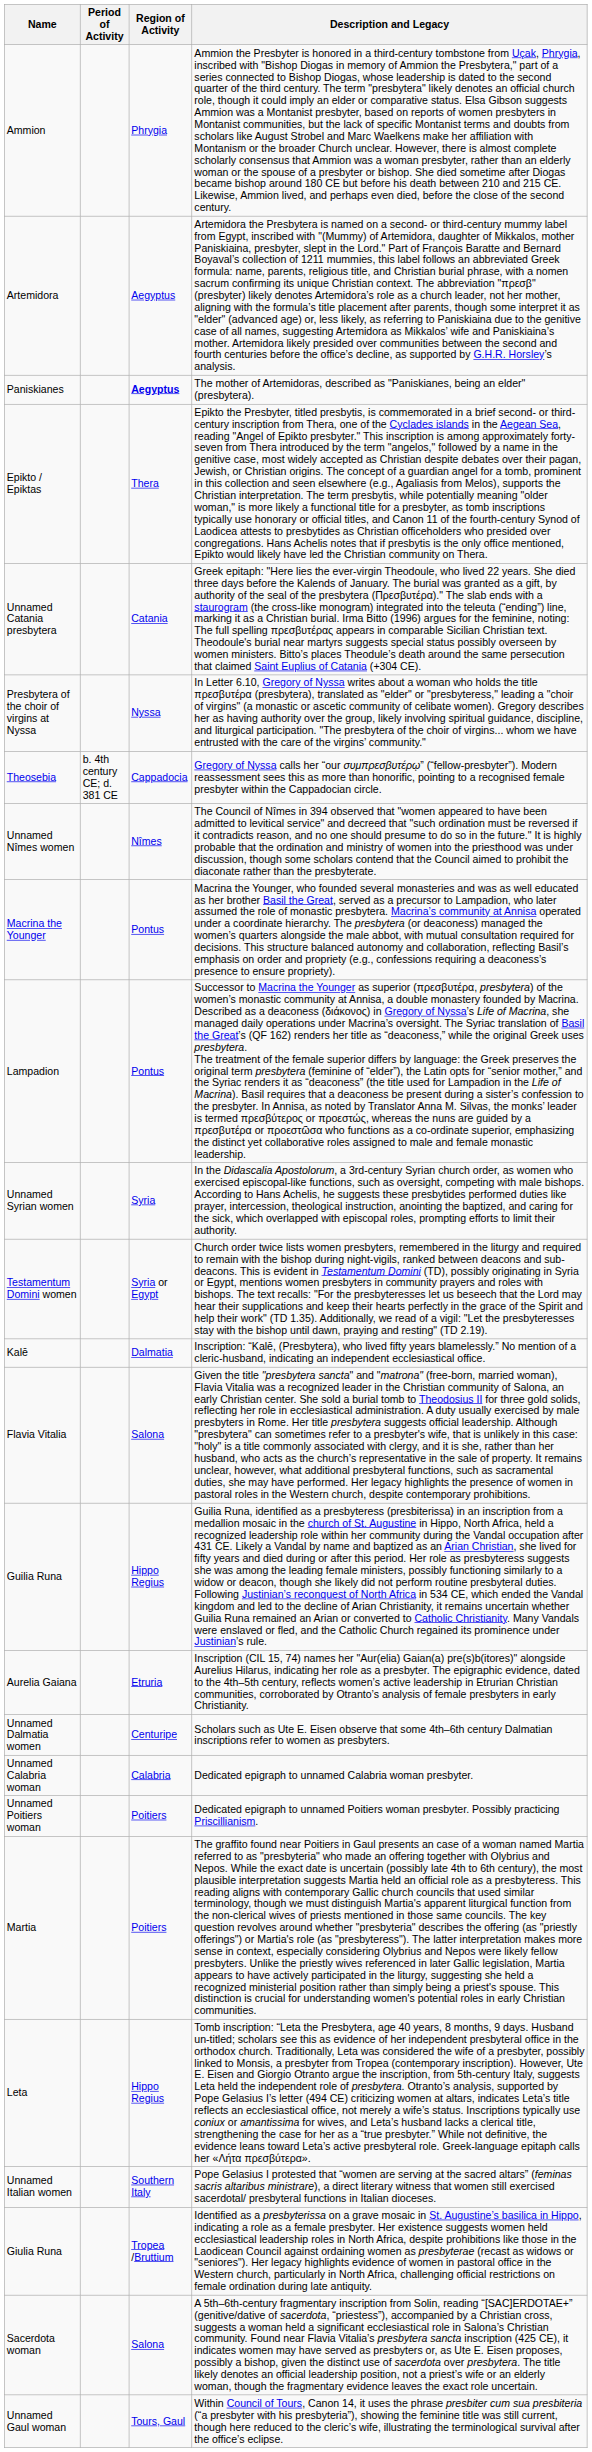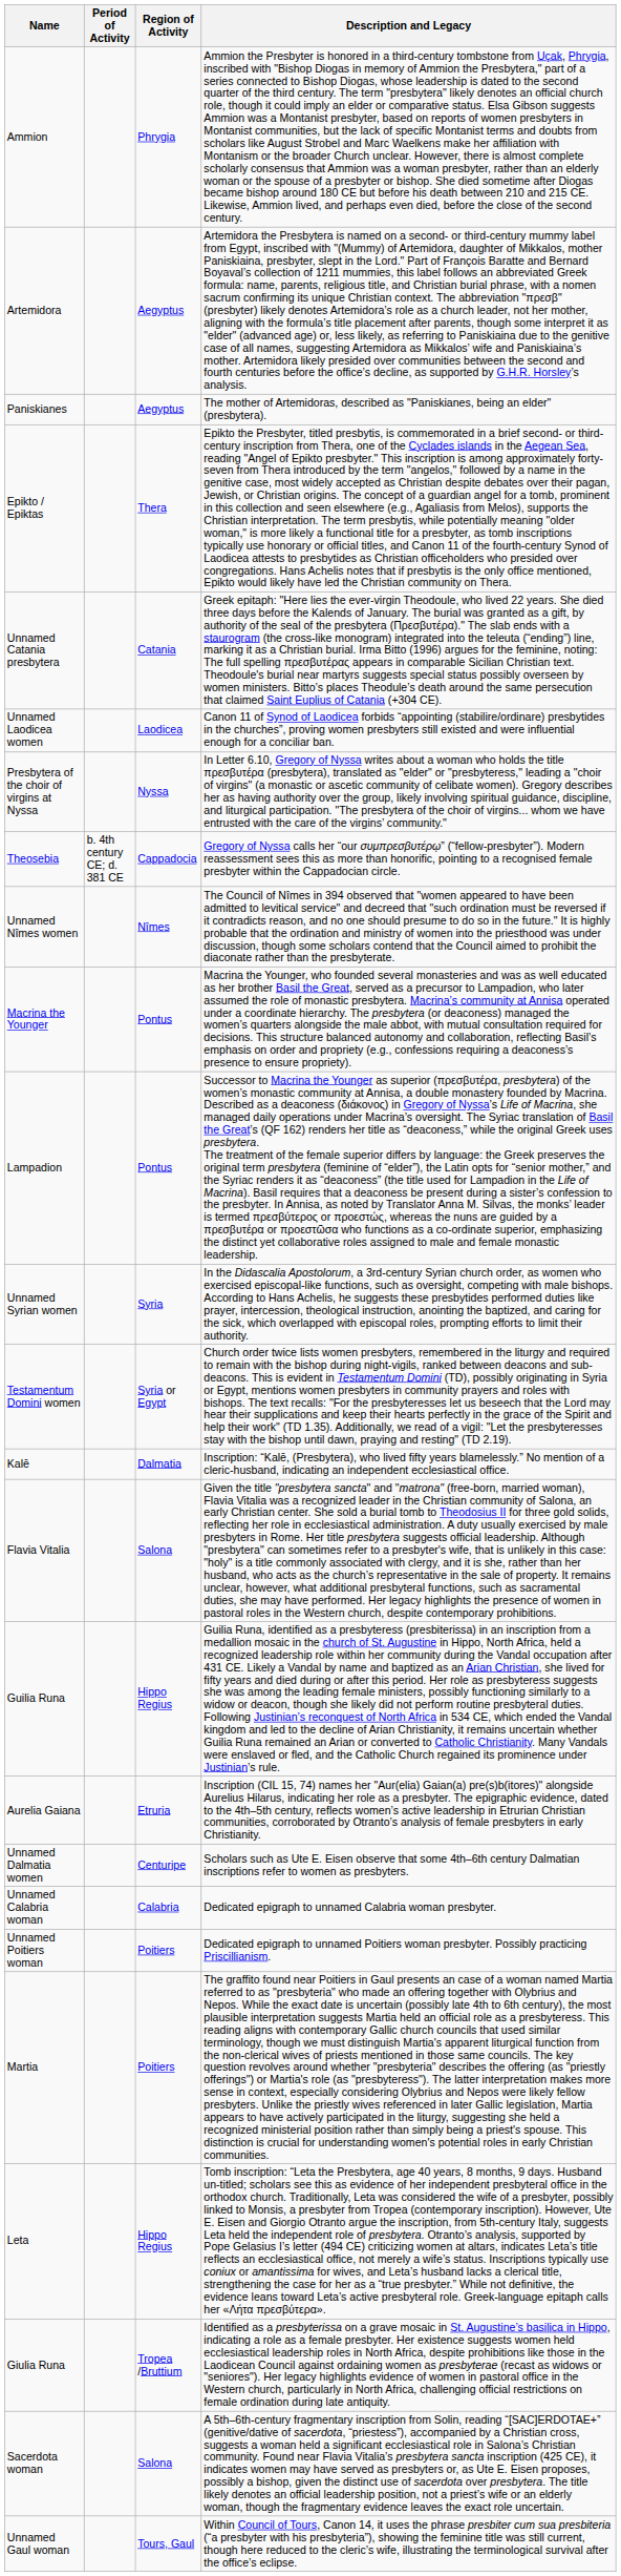Paniskianes | Region of Activity: bold -> normal
+ row: Unnamed Laodicea women | Laodicea | Canon 11 of Synod of Laodicea forbids “appointing (stabilire/ordinare) presbytides in the churches”, proving women presbyters still existed and were influential enough for a conciliar ban.
- row: Unnamed Italian women | Southern Italy | Pope Gelasius I protested that “women are serving at the sacred altars” (feminas sacris altaribus ministrare), a direct literary witness that women still exercised sacerdotal/ presbyteral functions in Italian dioceses.
